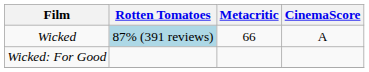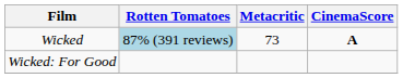Wicked | Metacritic: 66 -> 73
Wicked | CinemaScore: normal -> bold
